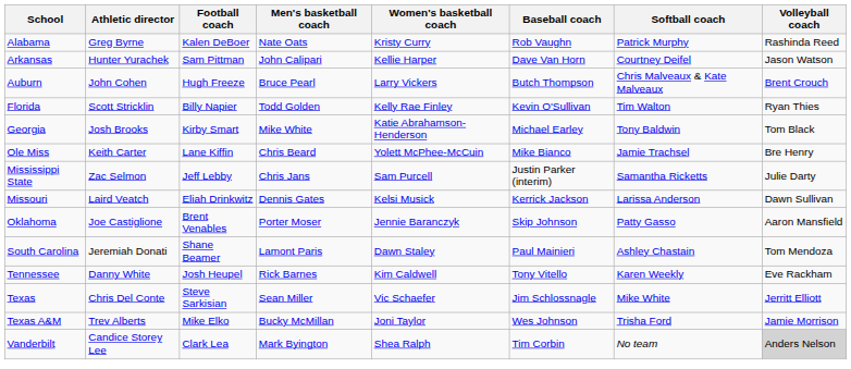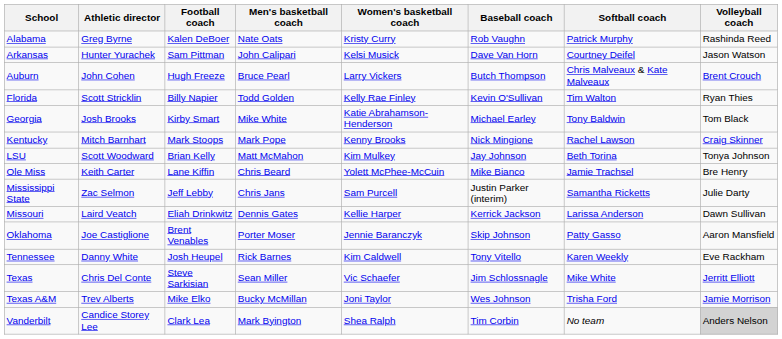Arkansas | Women's basketball coach: Kellie Harper -> Kelsi Musick
+ row: Kentucky | Mitch Barnhart | Mark Stoops | Mark Pope | Kenny Brooks | Nick Mingione | Rachel Lawson | Craig Skinner
+ row: LSU | Scott Woodward | Brian Kelly | Matt McMahon | Kim Mulkey | Jay Johnson | Beth Torina | Tonya Johnson
Missouri | Women's basketball coach: Kelsi Musick -> Kellie Harper
- row: South Carolina | Jeremiah Donati | Shane Beamer | Lamont Paris | Dawn Staley | Paul Mainieri | Ashley Chastain | Tom Mendoza
